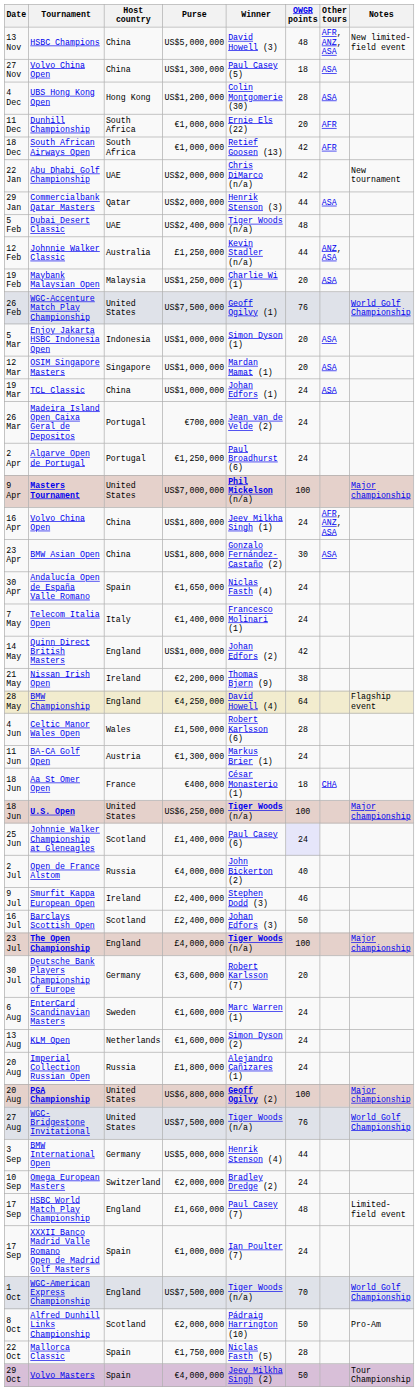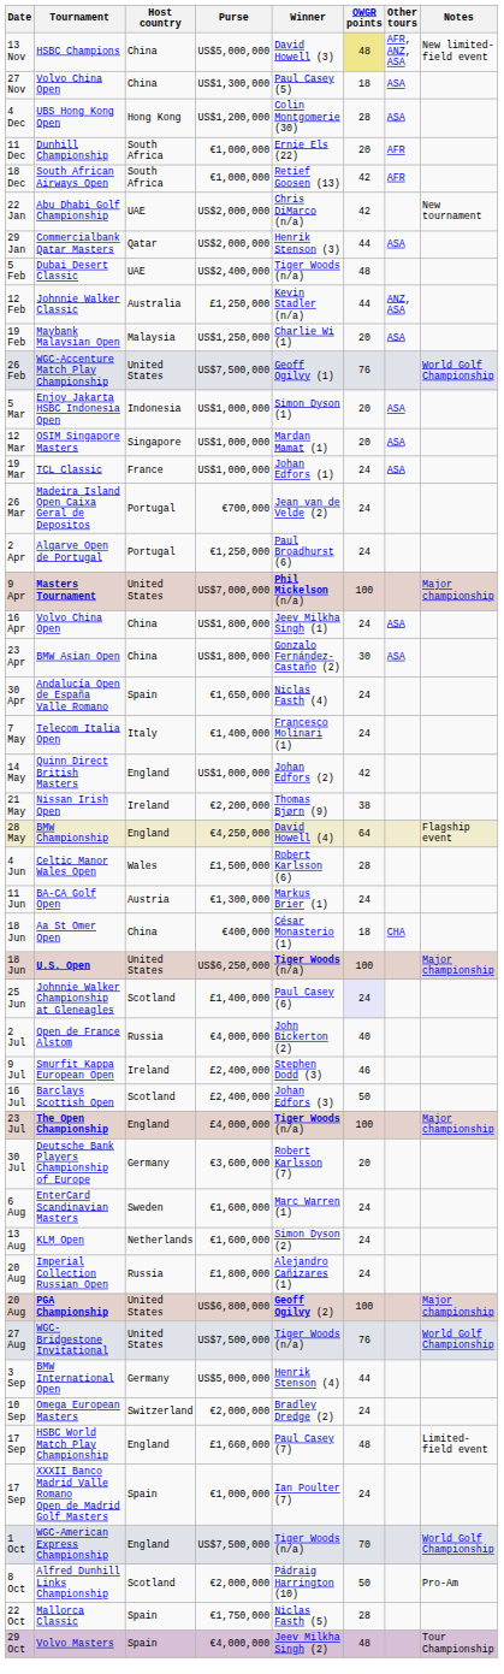HSBC Champions | OWGR points: no background -> khaki background
TCL Classic | Host country: China -> France
16 Apr / Volvo China Open | Other tours: AFR, ANZ, ASA -> ASA
Aa St Omer Open | Host country: France -> China
Volvo Masters | OWGR points: 50 -> 48
